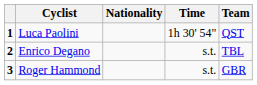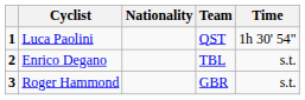columns swapped: Team <-> Time
